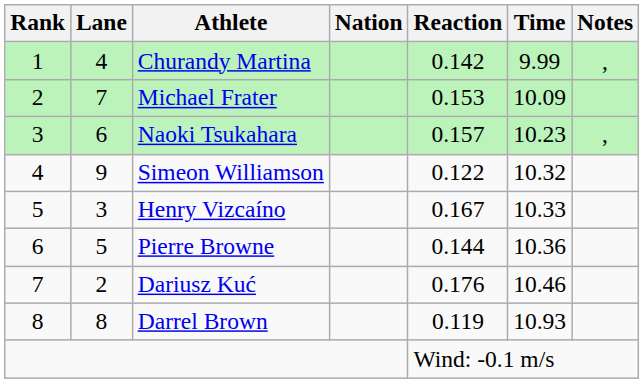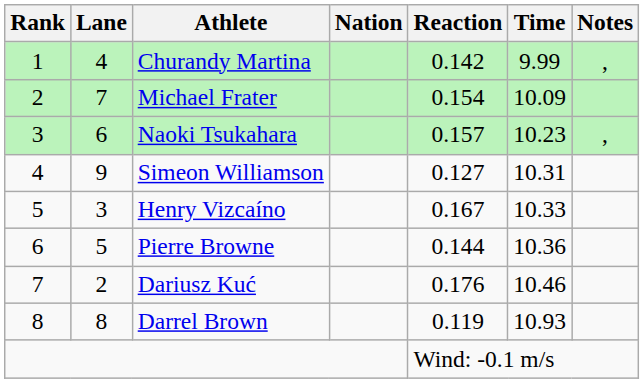Michael Frater | Reaction: 0.153 -> 0.154
Simeon Williamson | Reaction: 0.122 -> 0.127
Simeon Williamson | Time: 10.32 -> 10.31
